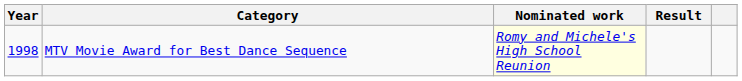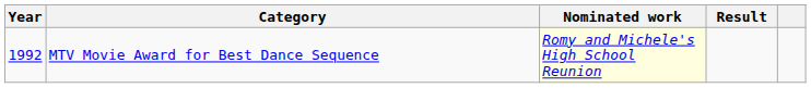MTV Movie Award for Best Dance Sequence | Year: 1998 -> 1992
